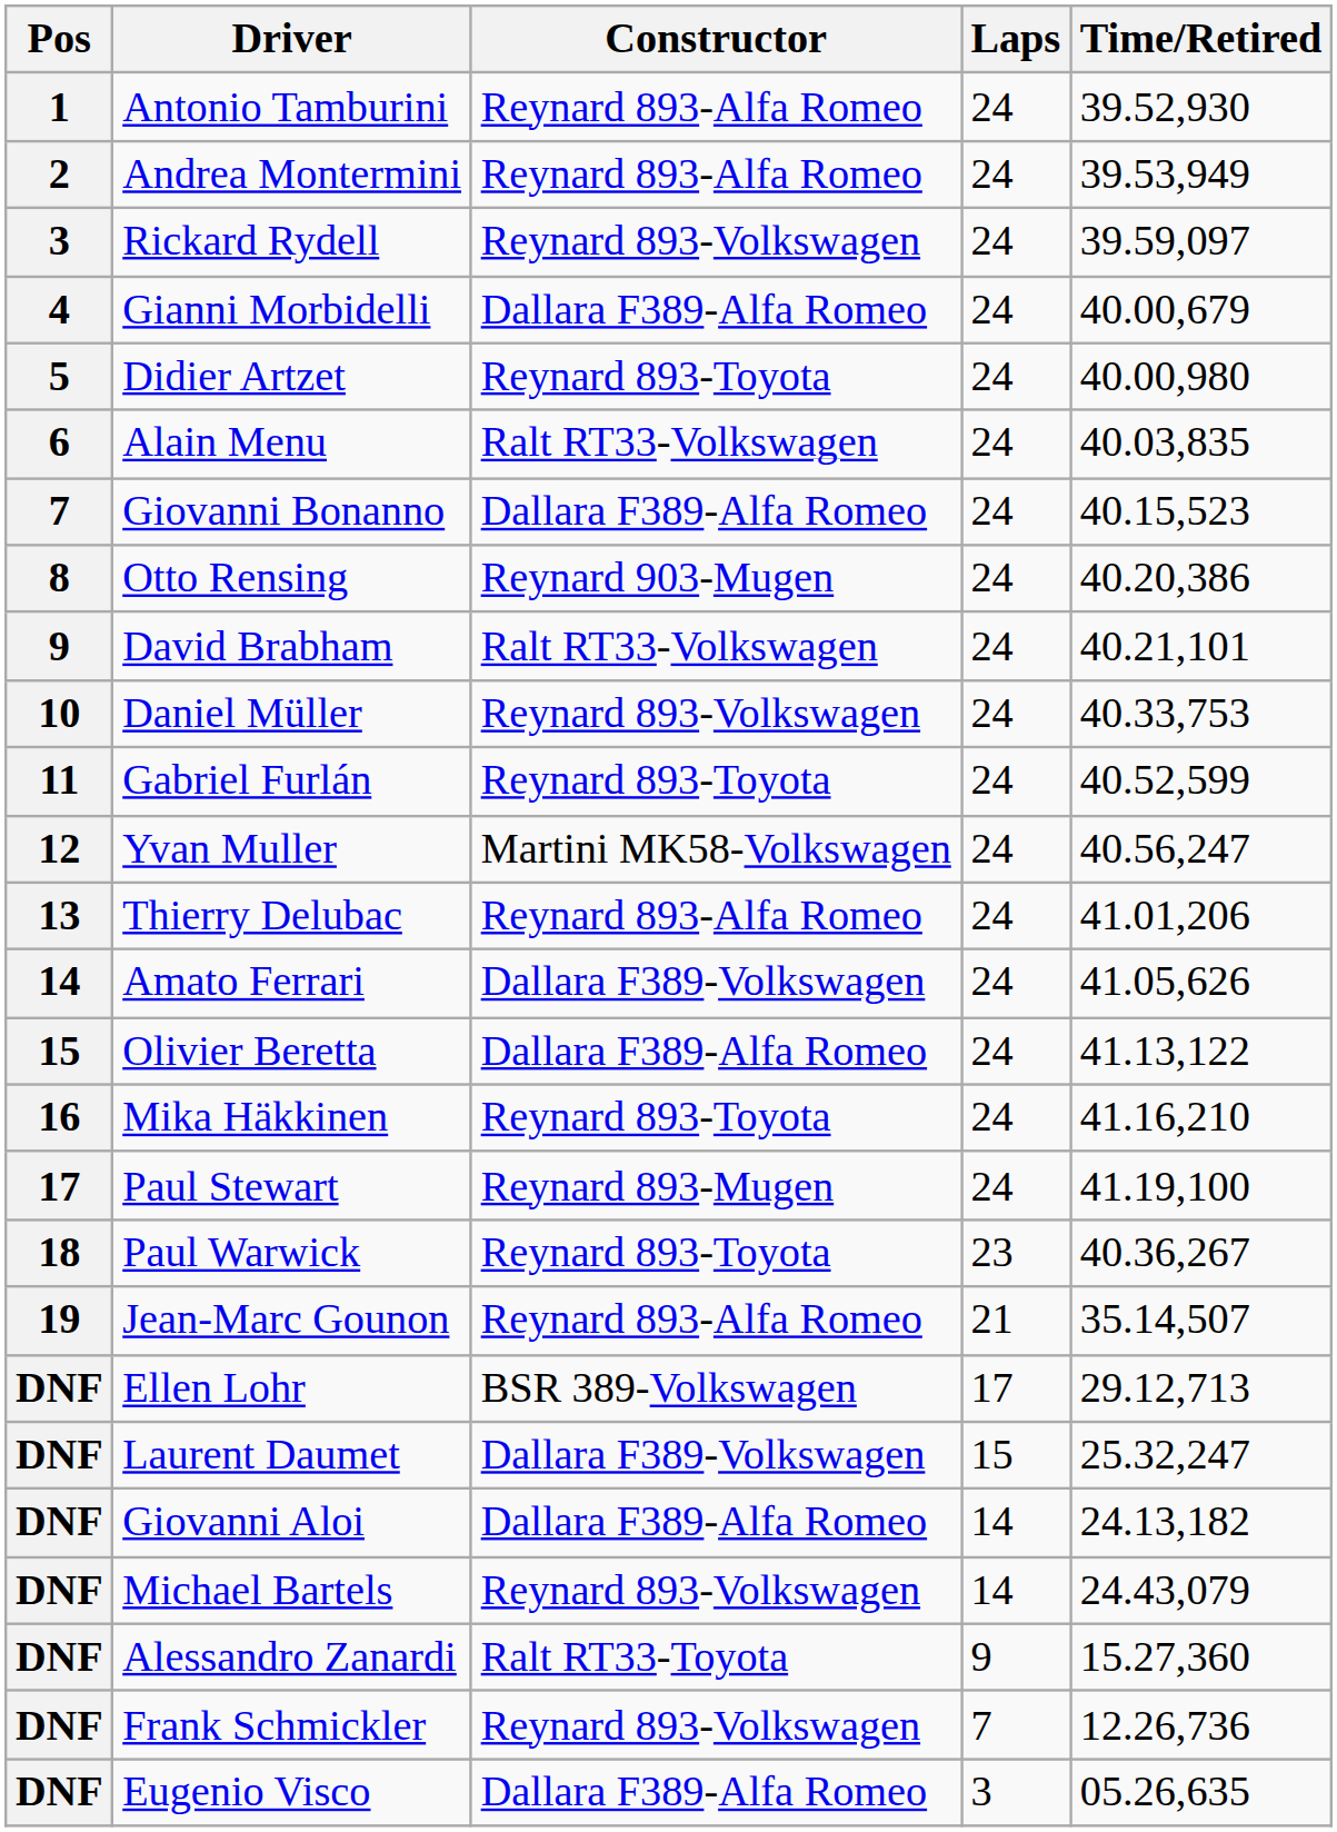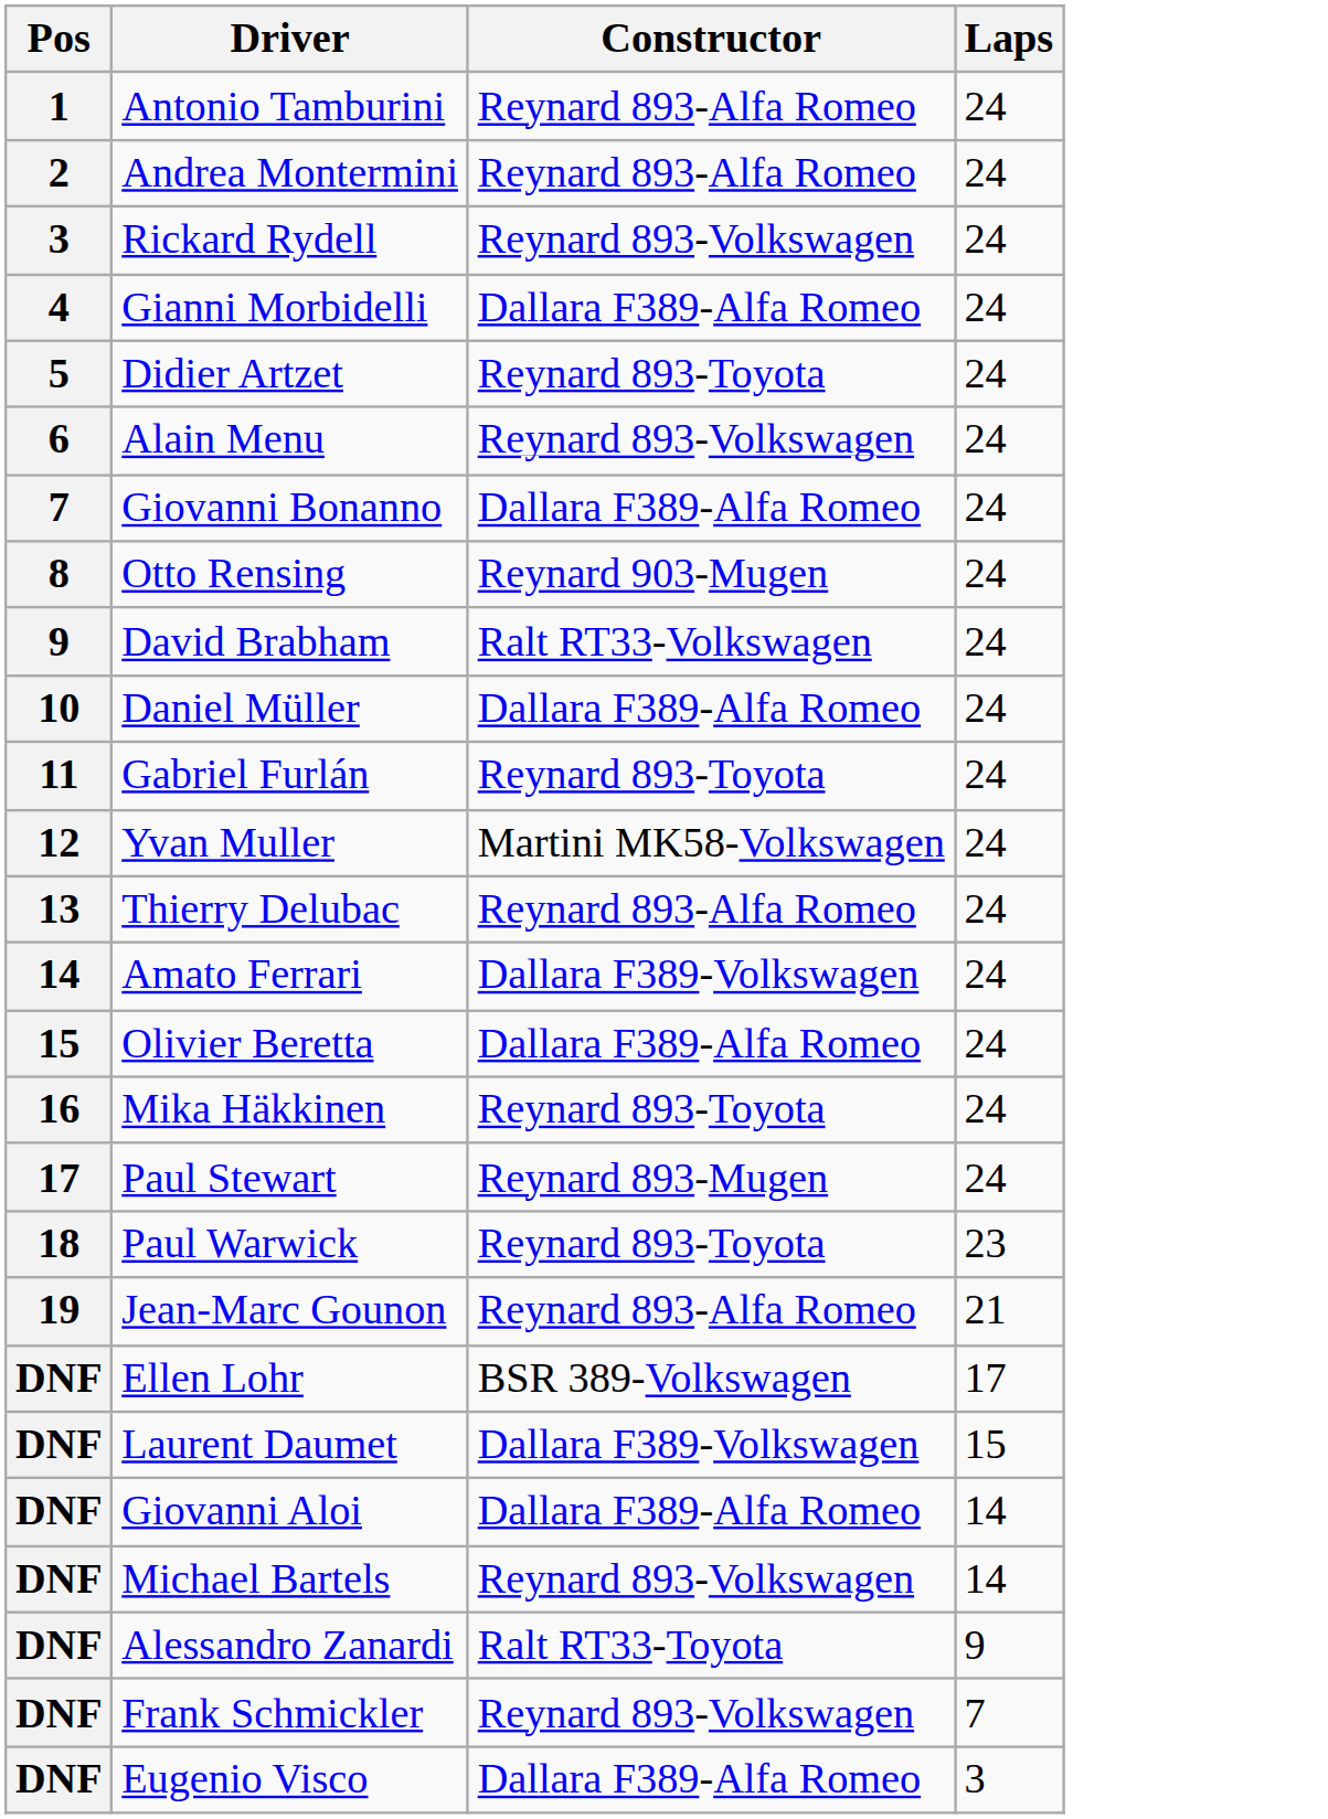- column: Time/Retired | 39.52,930 | 39.53,949 | 39.59,097 | 40.00,679 | 40.00,980 | 40.03,835 | 40.15,523 | 40.20,386 | 40.21,101 | 40.33,753 | 40.52,599 | 40.56,247 | 41.01,206 | 41.05,626 | 41.13,122 | 41.16,210 | 41.19,100 | 40.36,267 | 35.14,507 | 29.12,713 | 25.32,247 | 24.13,182 | 24.43,079 | 15.27,360 | 12.26,736 | 05.26,635
Alain Menu | Constructor: Ralt RT33-Volkswagen -> Reynard 893-Volkswagen
Daniel Müller | Constructor: Reynard 893-Volkswagen -> Dallara F389-Alfa Romeo
